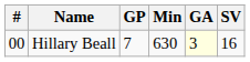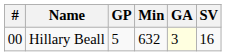Hillary Beall | GP: 7 -> 5
Hillary Beall | Min: 630 -> 632
